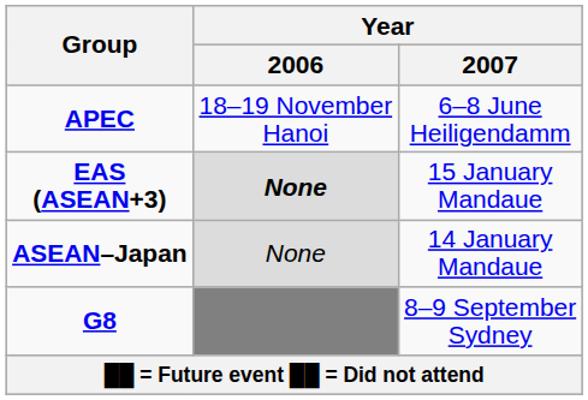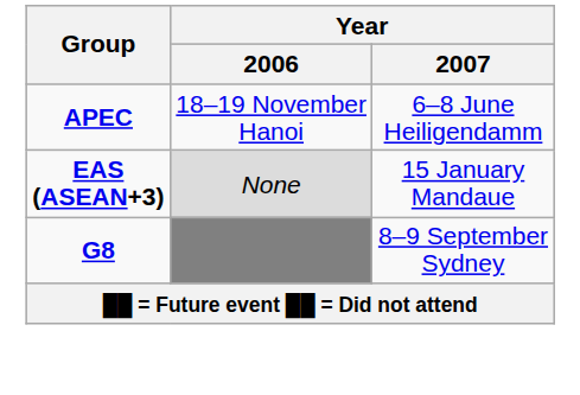EAS (ASEAN+3) | Year / 2006: bold -> normal
- row: ASEAN–Japan | None | 14 January Mandaue
